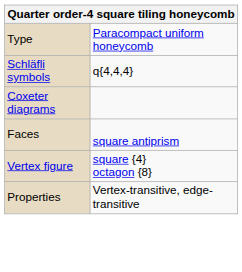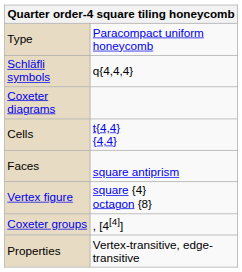+ row: Cells | t{4,4} {4,4}
+ row: Coxeter groups | , [4[4]]
